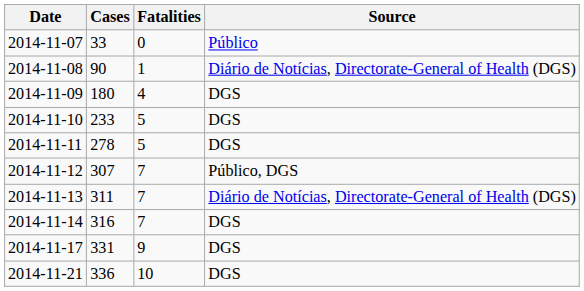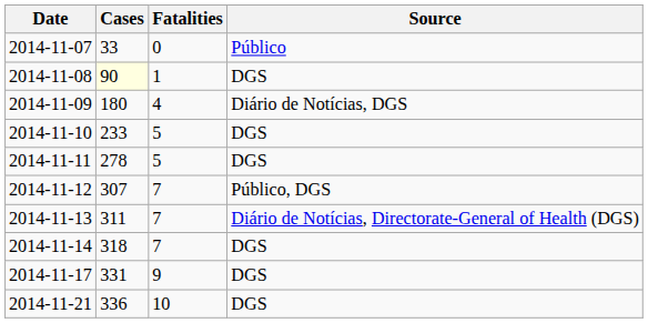2014-11-08 | Cases: no background -> lightyellow background
2014-11-08 | Source: Diário de Notícias, Directorate-General of Health (DGS) -> DGS
2014-11-09 | Source: DGS -> Diário de Notícias, DGS
2014-11-14 | Cases: 316 -> 318
